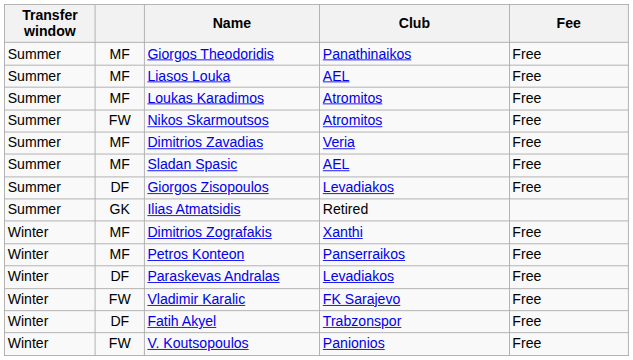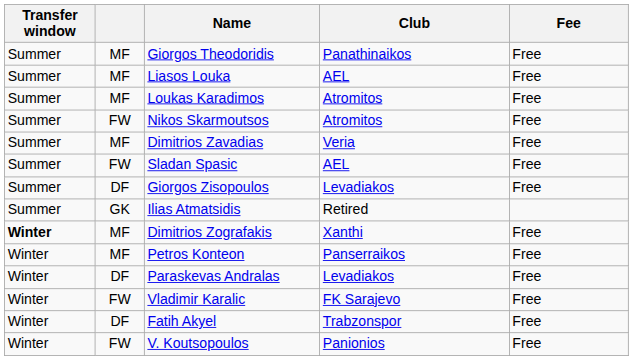Sladan Spasic | column 2: MF -> FW
Dimitrios Zografakis | Transfer window: normal -> bold
